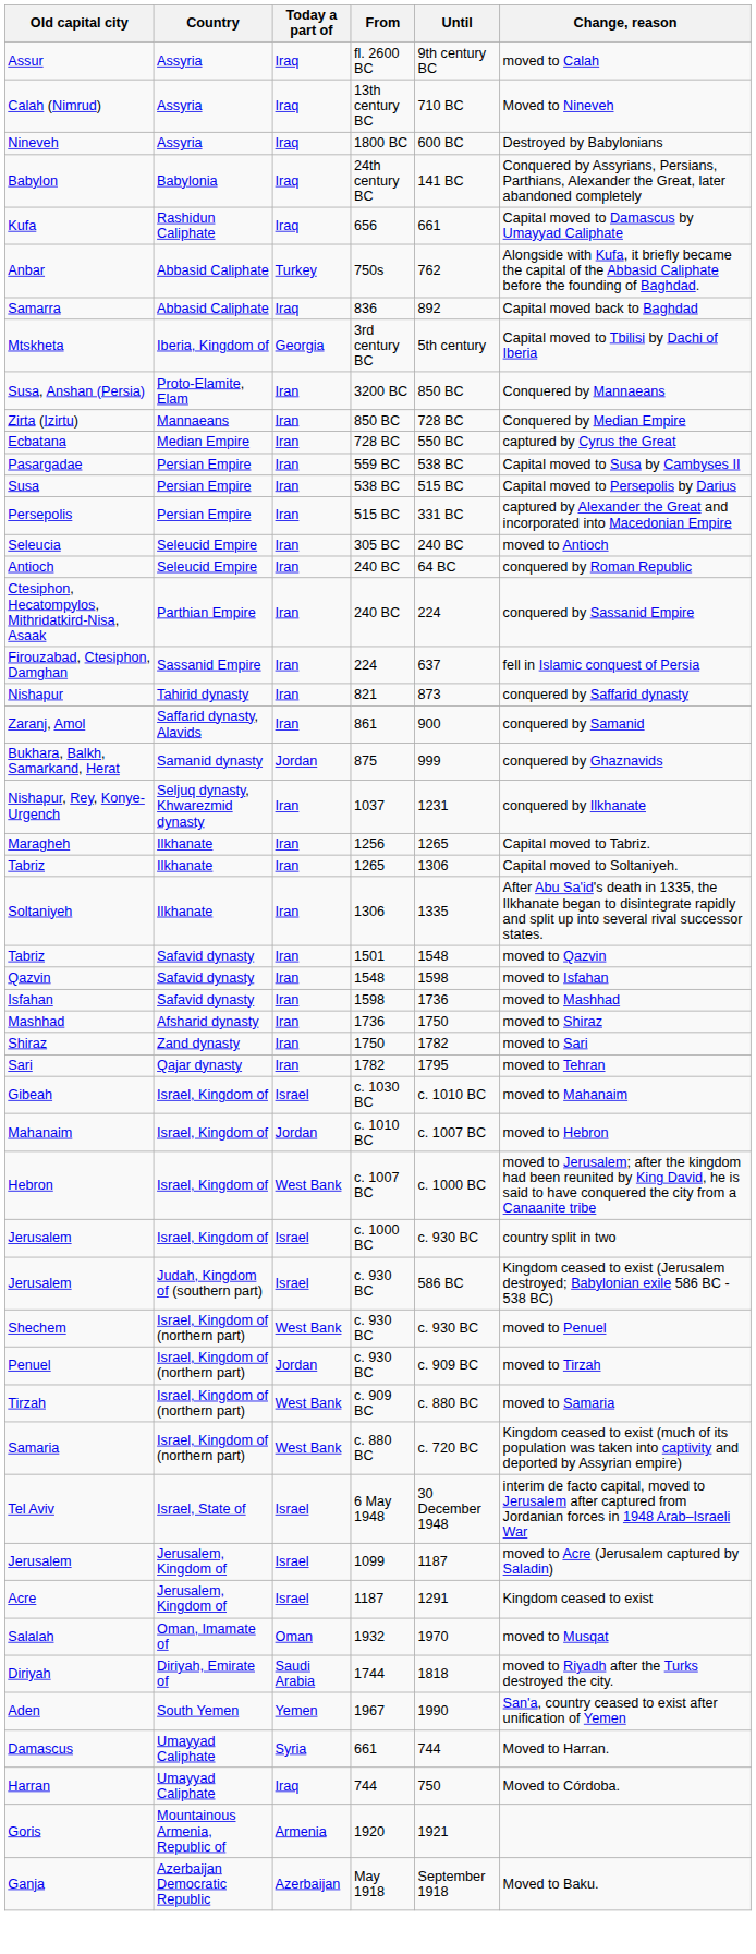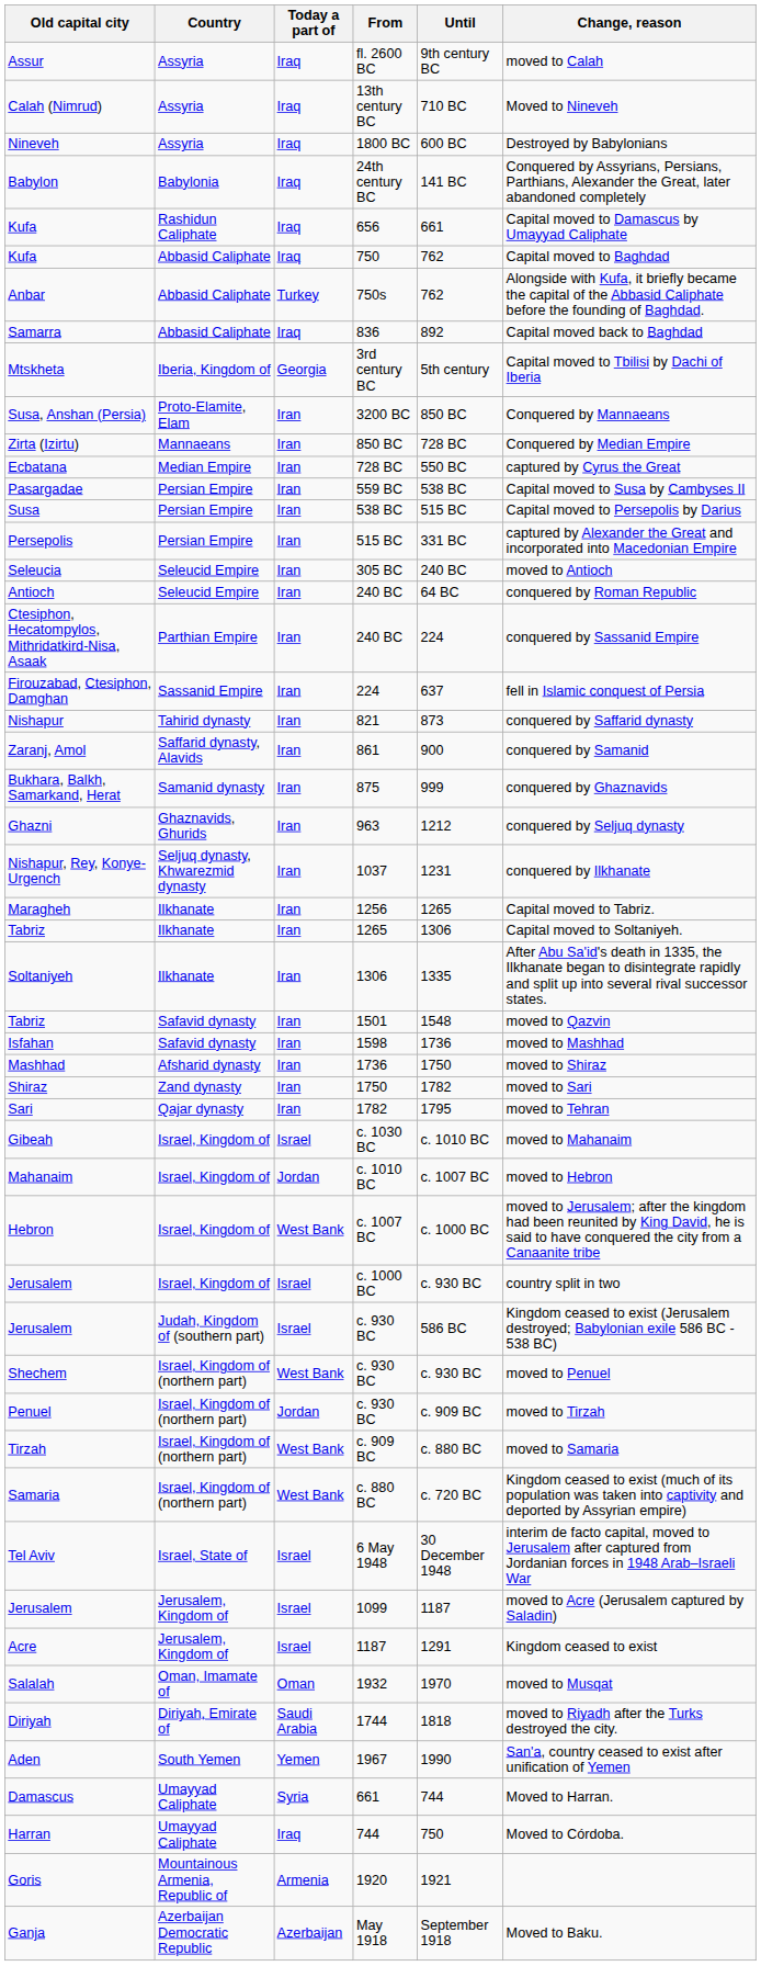+ row: Kufa | Abbasid Caliphate | Iraq | 750 | 762 | Capital moved to Baghdad
Bukhara, Balkh, Samarkand, Herat | Today a part of: Jordan -> Iran
+ row: Ghazni | Ghaznavids, Ghurids | Iran | 963 | 1212 | conquered by Seljuq dynasty
- row: Qazvin | Safavid dynasty | Iran | 1548 | 1598 | moved to Isfahan
